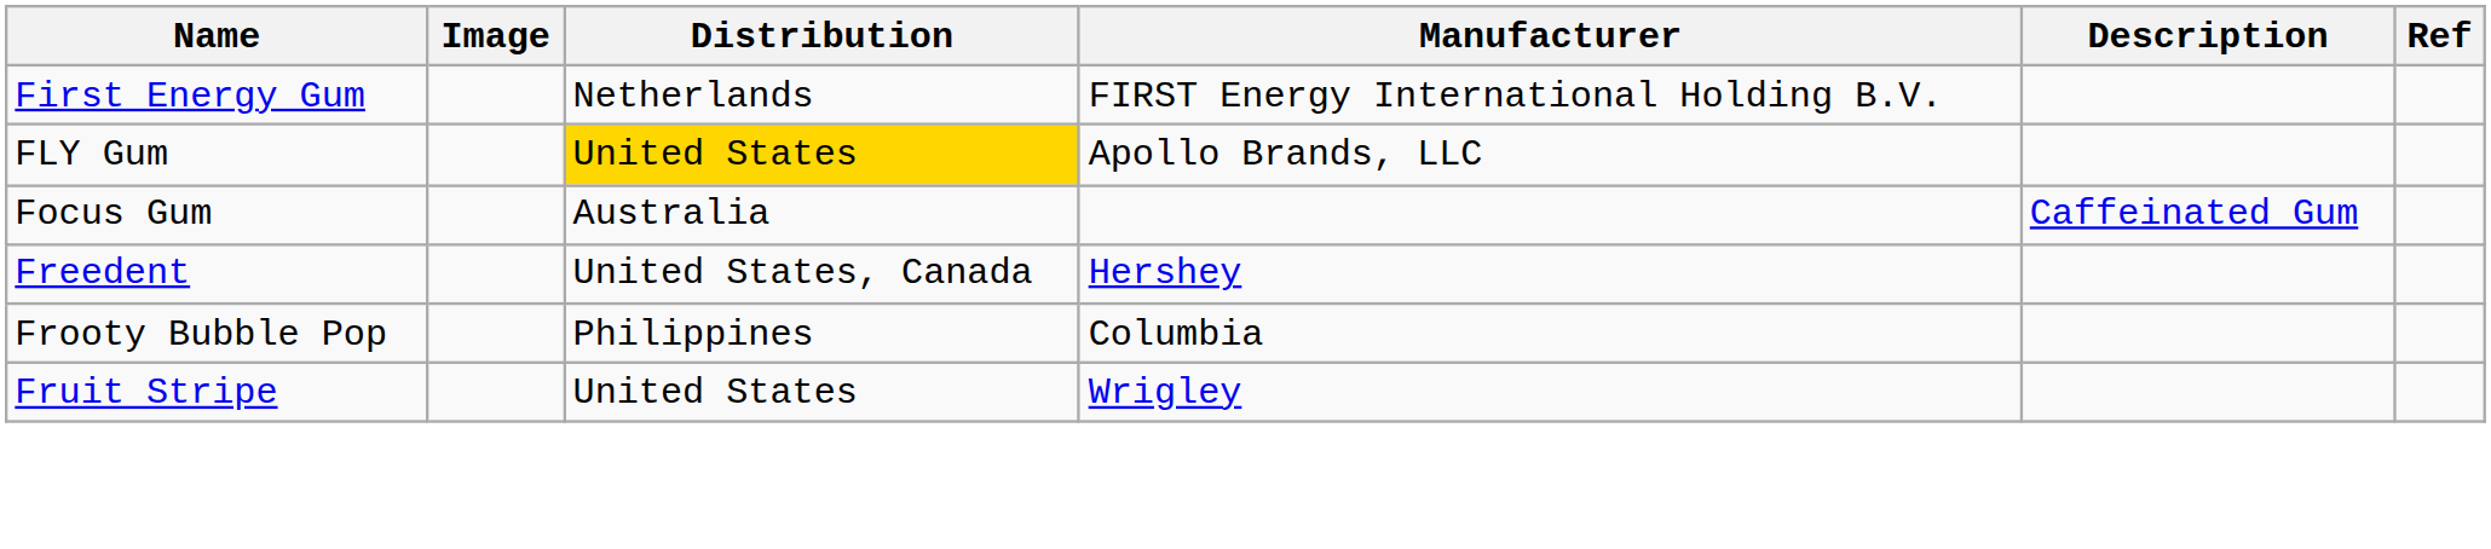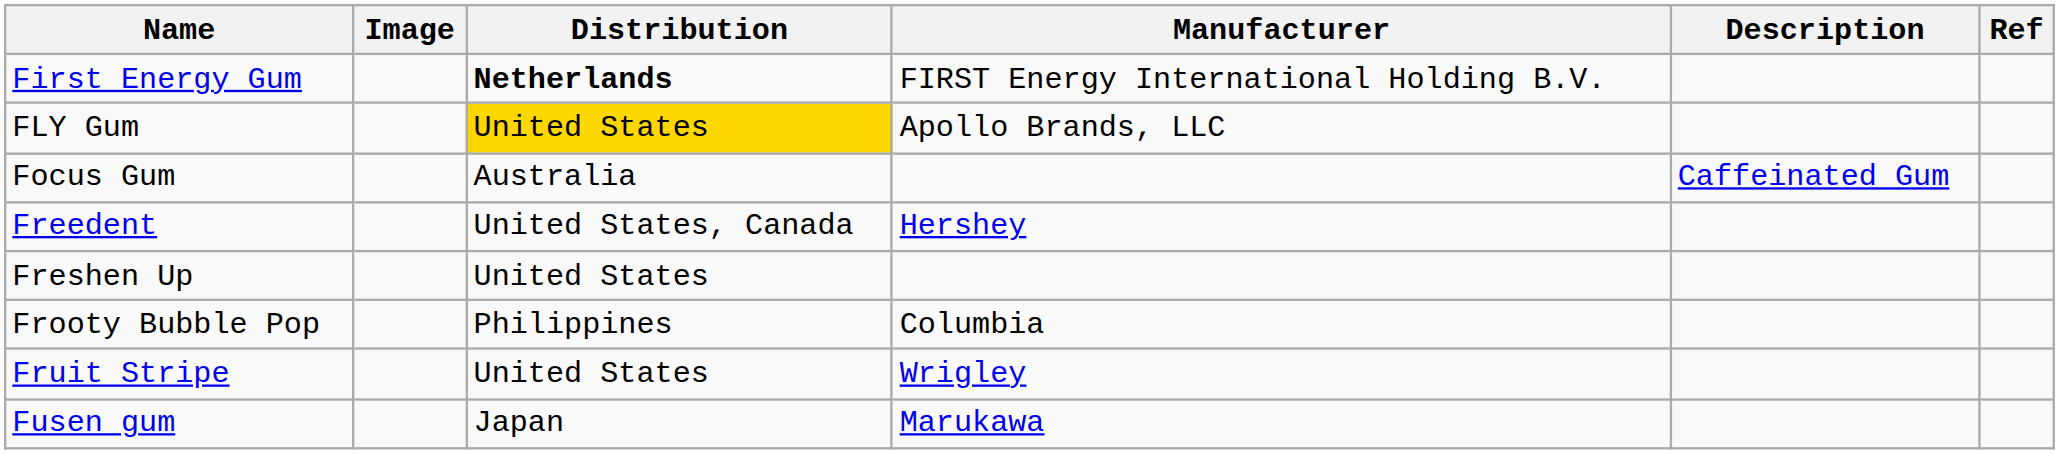First Energy Gum | Distribution: normal -> bold
+ row: Freshen Up | United States
+ row: Fusen gum | Japan | Marukawa
